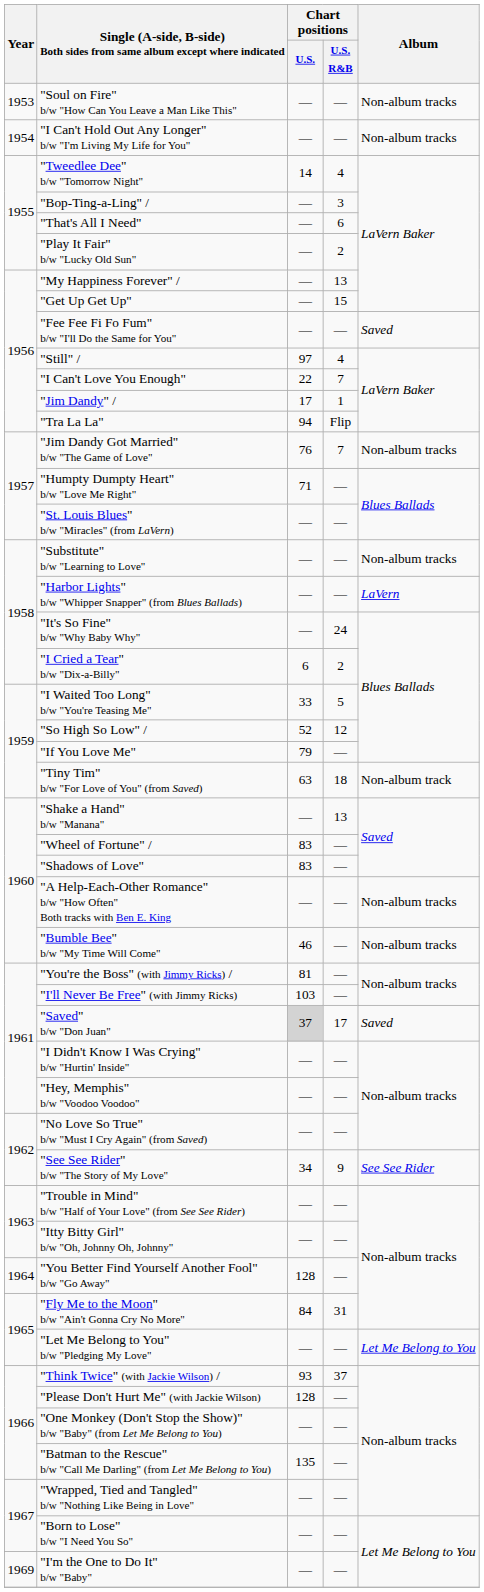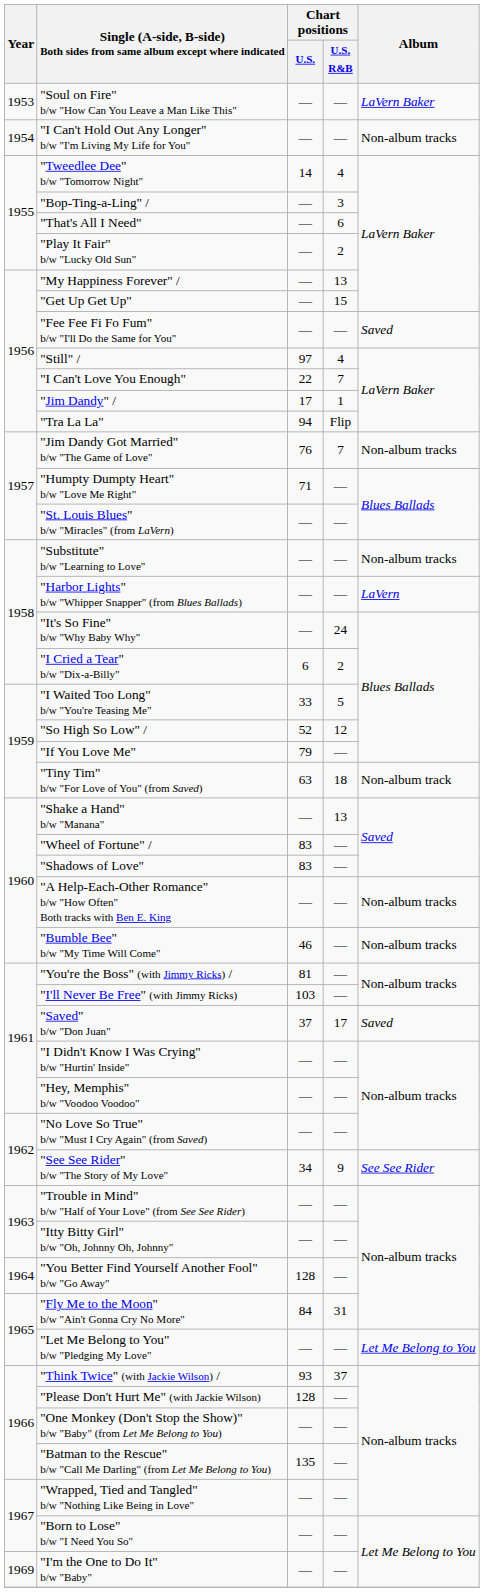"Soul on Fire" b/w "How Can You Leave a Man Like This" | Album: Non-album tracks -> LaVern Baker
"Saved" b/w "Don Juan" | Chart positions / U.S.: lightgrey background -> no background
